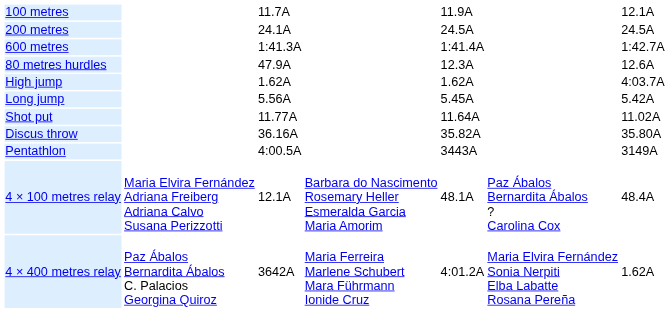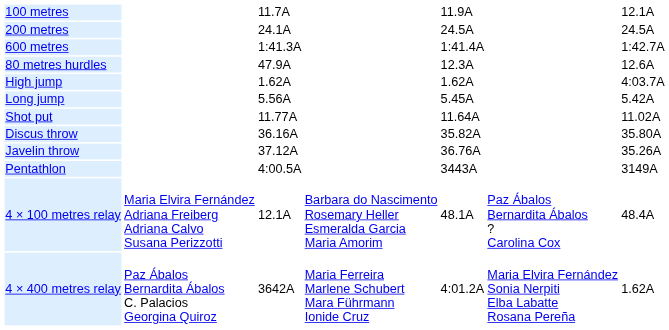+ row: Javelin throw | 37.12A | 36.76A | 35.26A
